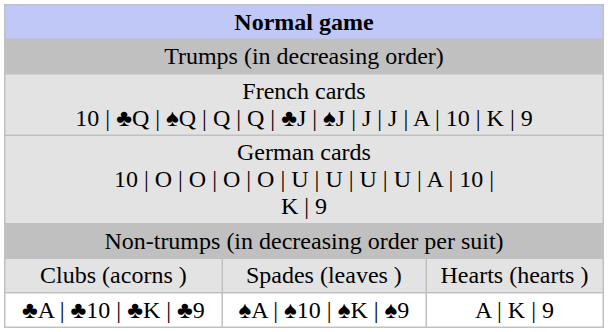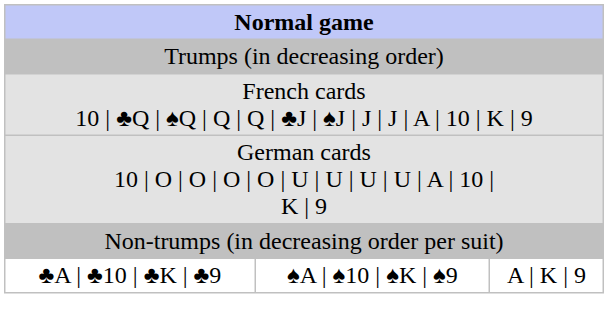- row: Clubs (acorns ) | Spades (leaves ) | Hearts (hearts )
